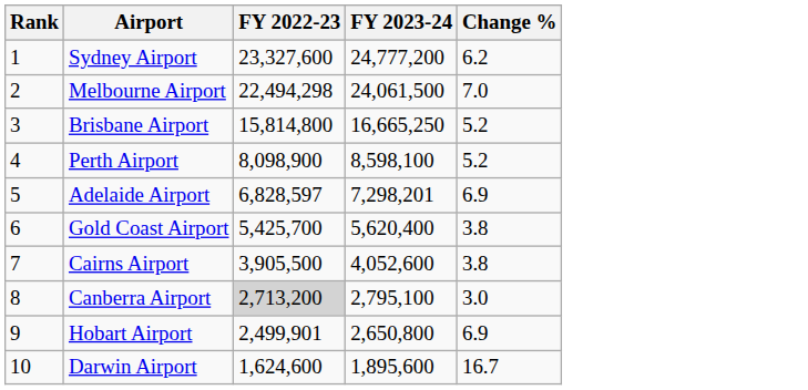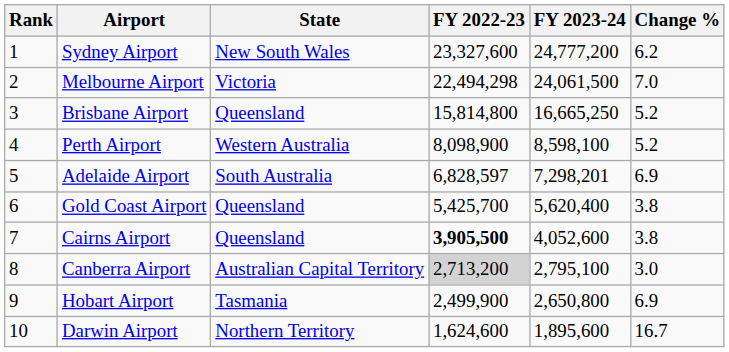+ column: State | New South Wales | Victoria | Queensland | Western Australia | South Australia | Queensland | Queensland | Australian Capital Territory | Tasmania | Northern Territory
Cairns Airport | FY 2022-23: normal -> bold
Hobart Airport | FY 2022-23: 2,499,901 -> 2,499,900
